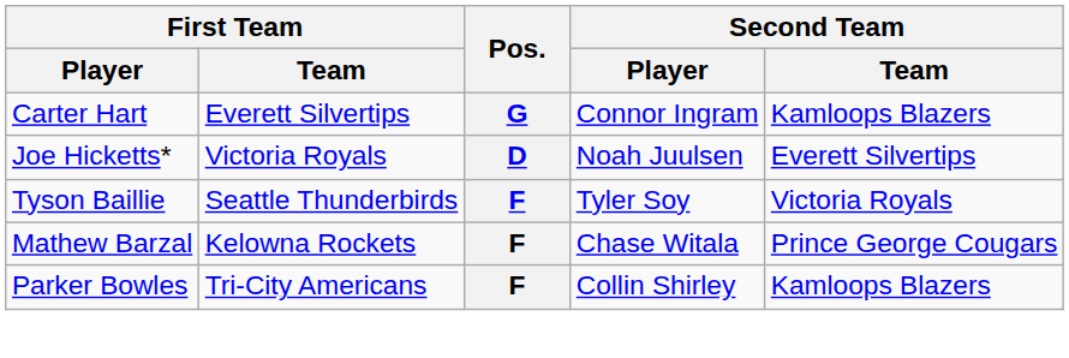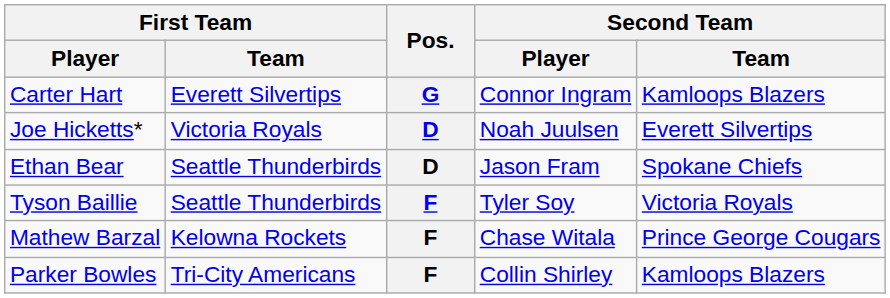+ row: Ethan Bear | Seattle Thunderbirds | D | Jason Fram | Spokane Chiefs
